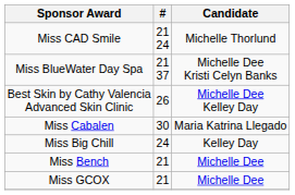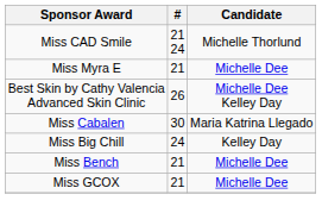- row: Miss BlueWater Day Spa | 21 37 | Michelle Dee Kristi Celyn Banks
+ row: Miss Myra E | 21 | Michelle Dee
